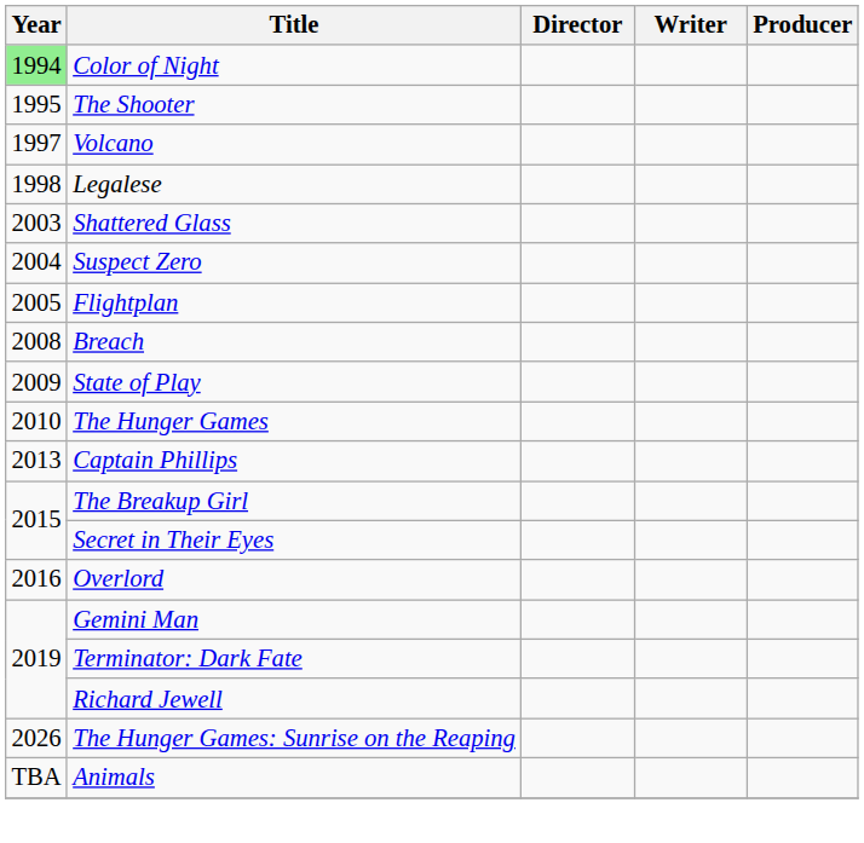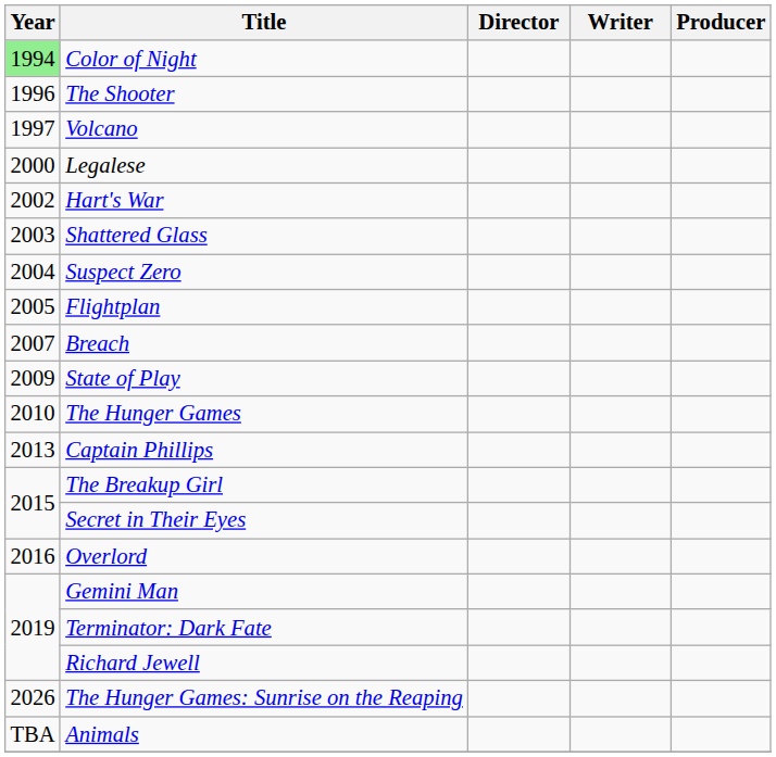The Shooter | Year: 1995 -> 1996
Legalese | Year: 1998 -> 2000
+ row: 2002 | Hart's War
Breach | Year: 2008 -> 2007
